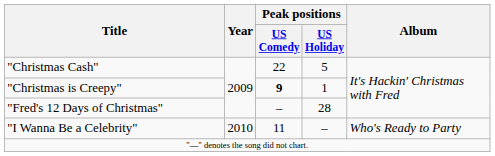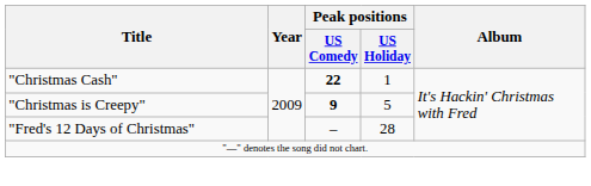"Christmas Cash" | Peak positions / US Comedy: normal -> bold
"Christmas Cash" | Peak positions / US Holiday: 5 -> 1
"Christmas is Creepy" | Peak positions / US Holiday: 1 -> 5
- row: "I Wanna Be a Celebrity" | 2010 | 11 | – | Who's Ready to Party
